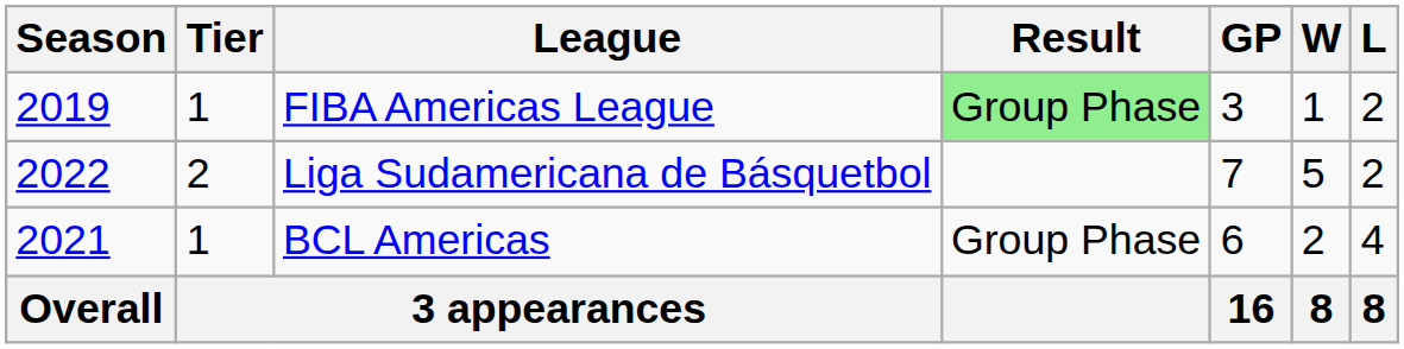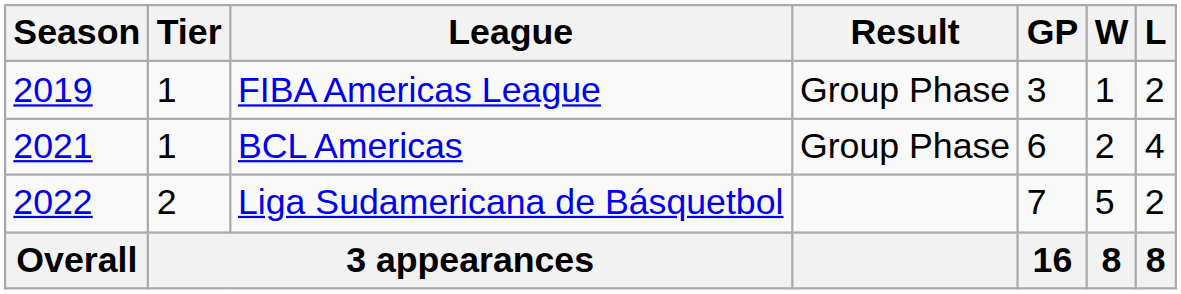FIBA Americas League | Result: lightgreen background -> no background
rows swapped: BCL Americas <-> Liga Sudamericana de Básquetbol
